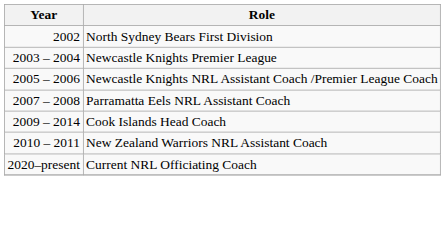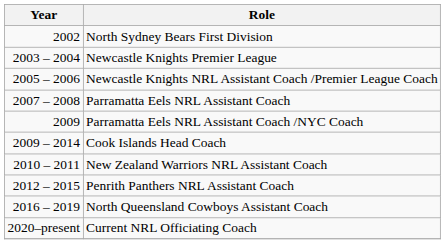+ row: 2009 | Parramatta Eels NRL Assistant Coach /NYC Coach
+ row: 2012 – 2015 | Penrith Panthers NRL Assistant Coach
+ row: 2016 – 2019 | North Queensland Cowboys Assistant Coach
